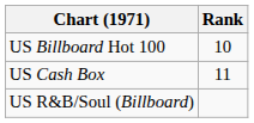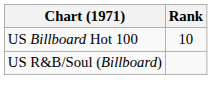- row: US Cash Box | 11
